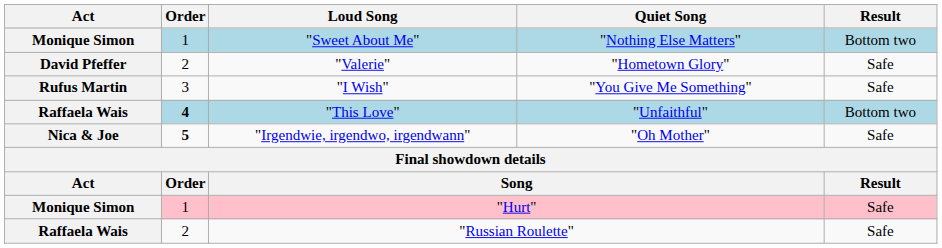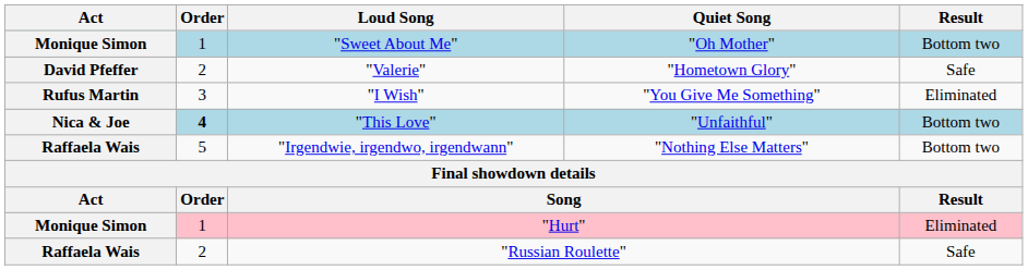"Sweet About Me" | Quiet Song: "Nothing Else Matters" -> "Oh Mother"
"I Wish" | Result: Safe -> Eliminated
"This Love" | Act: Raffaela Wais -> Nica & Joe
"Irgendwie, irgendwo, irgendwann" | Act: Nica & Joe -> Raffaela Wais
"Irgendwie, irgendwo, irgendwann" | Order: bold -> normal
"Irgendwie, irgendwo, irgendwann" | Quiet Song: "Oh Mother" -> "Nothing Else Matters"
"Irgendwie, irgendwo, irgendwann" | Result: Safe -> Bottom two
"Hurt" | Result: Safe -> Eliminated
